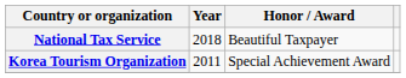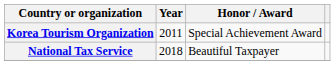rows swapped: Korea Tourism Organization <-> National Tax Service
